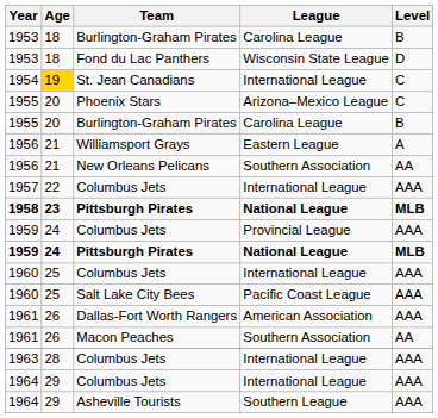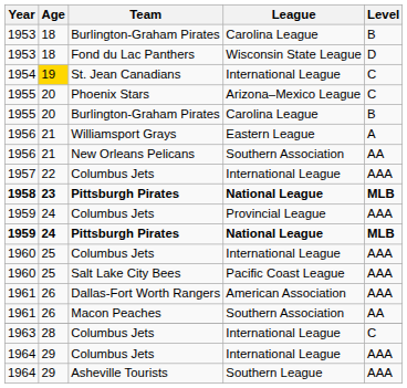1963 / Columbus Jets | Level: AAA -> C
